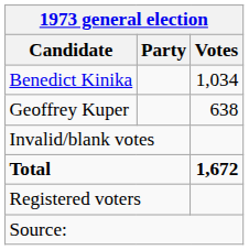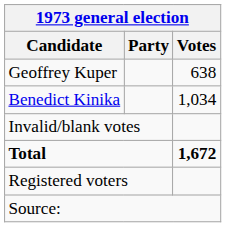rows swapped: Benedict Kinika <-> Geoffrey Kuper
